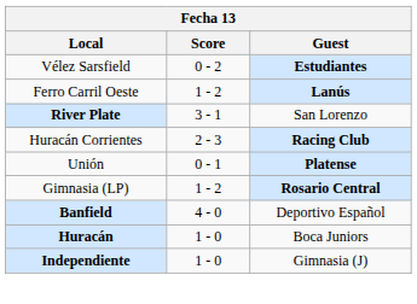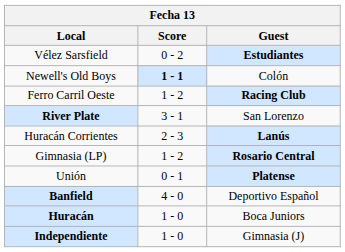+ row: Newell's Old Boys | 1 - 1 | Colón
Ferro Carril Oeste | Guest: Lanús -> Racing Club
Huracán Corrientes | Guest: Racing Club -> Lanús
rows swapped: Gimnasia (LP) <-> Unión
